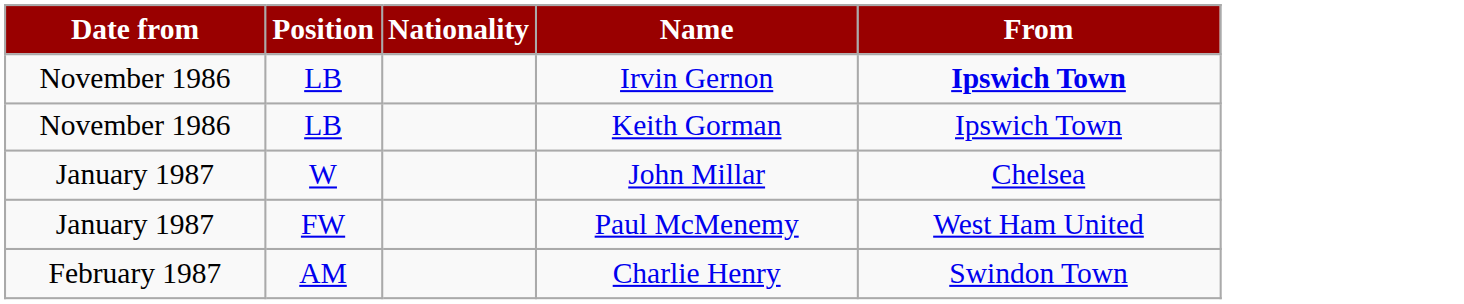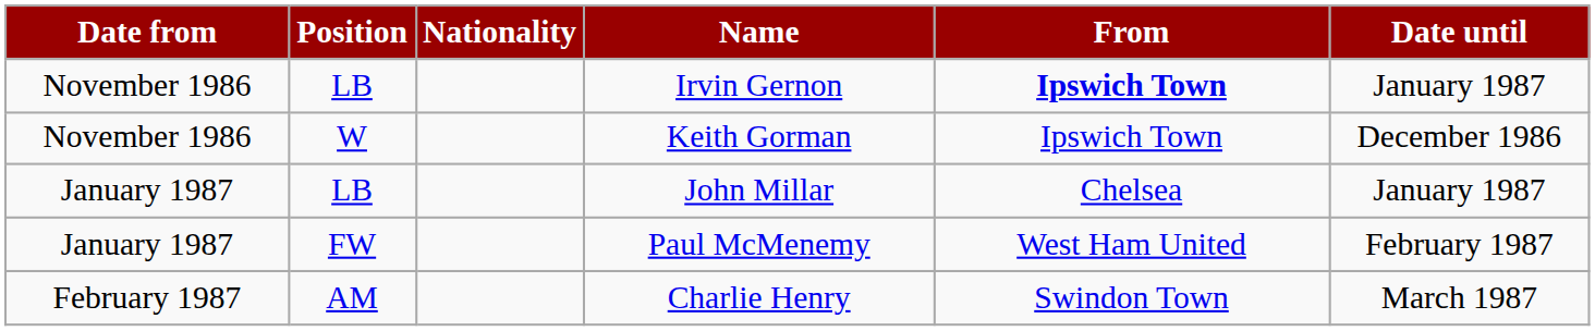+ column: Date until | January 1987 | December 1986 | January 1987 | February 1987 | March 1987
Keith Gorman | Position: LB -> W
John Millar | Position: W -> LB
